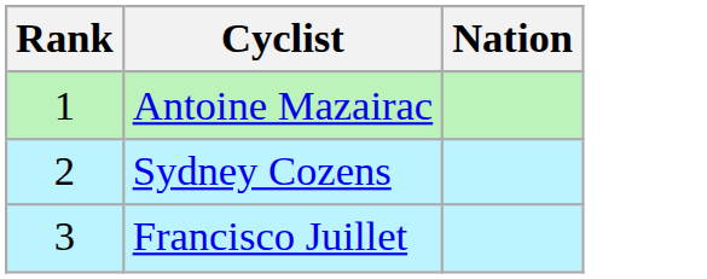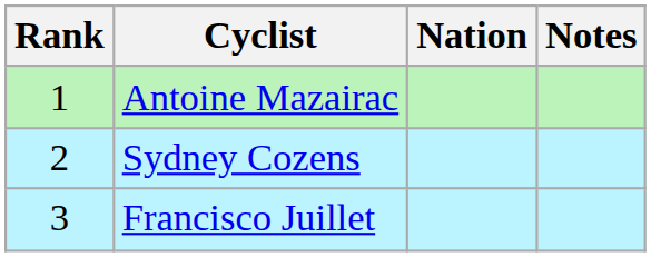+ column: Notes
